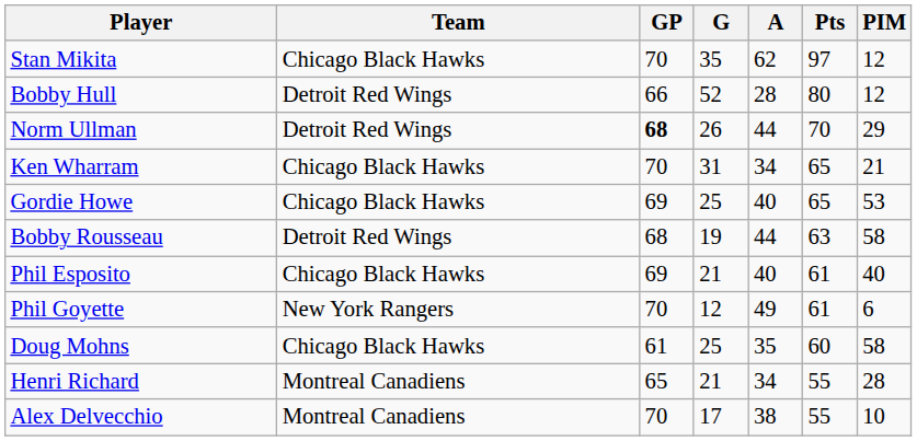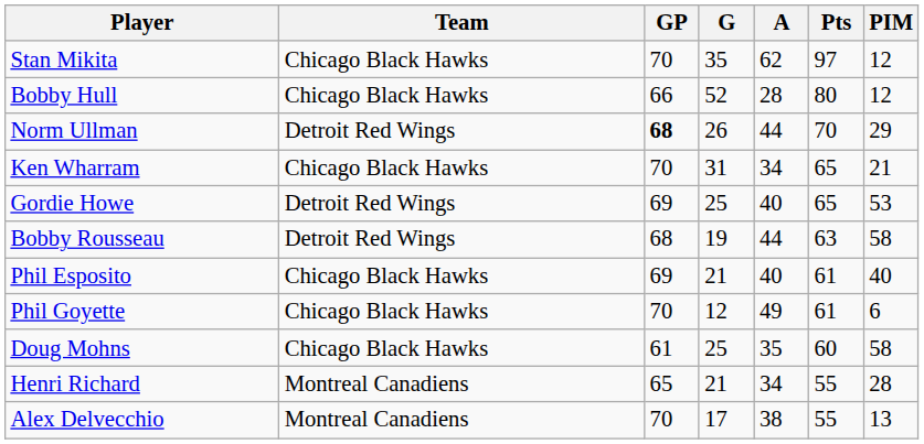Bobby Hull | Team: Detroit Red Wings -> Chicago Black Hawks
Gordie Howe | Team: Chicago Black Hawks -> Detroit Red Wings
Phil Goyette | Team: New York Rangers -> Chicago Black Hawks
Alex Delvecchio | PIM: 10 -> 13
